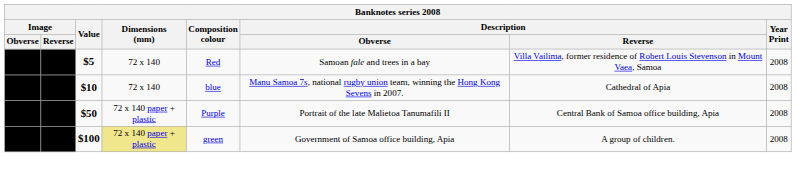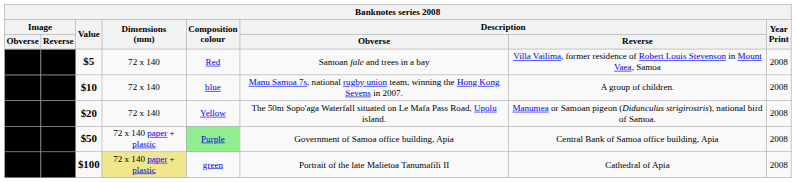$10 | Description / Reverse: Cathedral of Apia -> A group of children.
+ row: $20 | 72 х 140 | Yellow | The 50m Sopo'aga Waterfall situated on Le Mafa Pass Road, Upolu island. | Manumea or Samoan pigeon (Didunculus strigirostris), national bird of Samoa. | 2008
$50 | Composition colour: no background -> lightgreen background
$50 | Description / Obverse: Portrait of the late Malietoa Tanumafili II -> Government of Samoa office building, Apia
$100 | Description / Obverse: Government of Samoa office building, Apia -> Portrait of the late Malietoa Tanumafili II
$100 | Description / Reverse: A group of children. -> Cathedral of Apia
